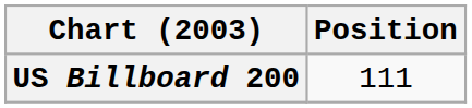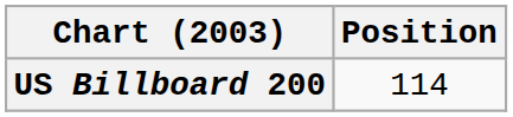US Billboard 200 | Position: 111 -> 114
